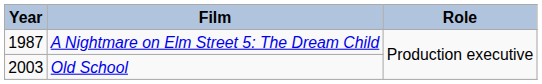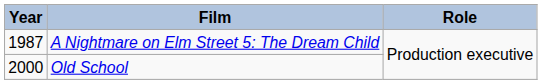Old School | Year: 2003 -> 2000
